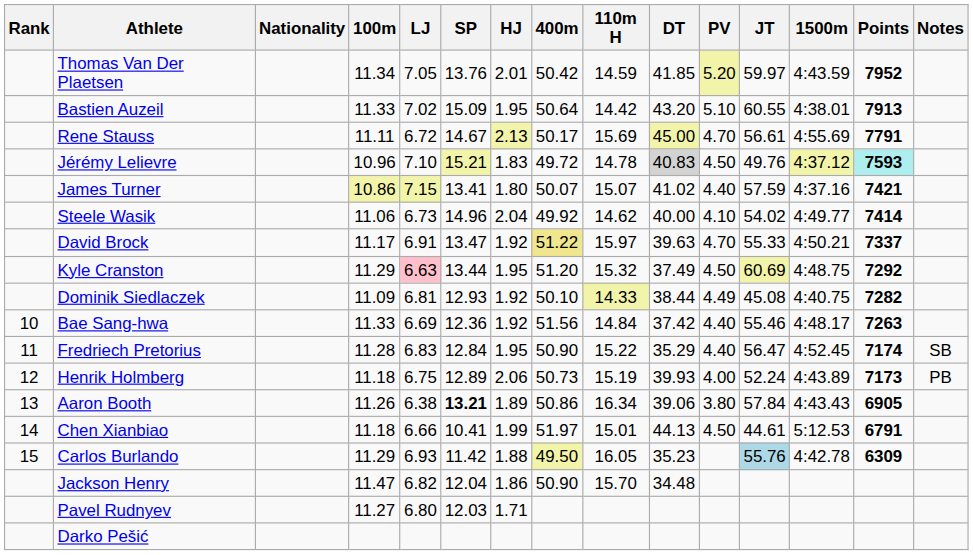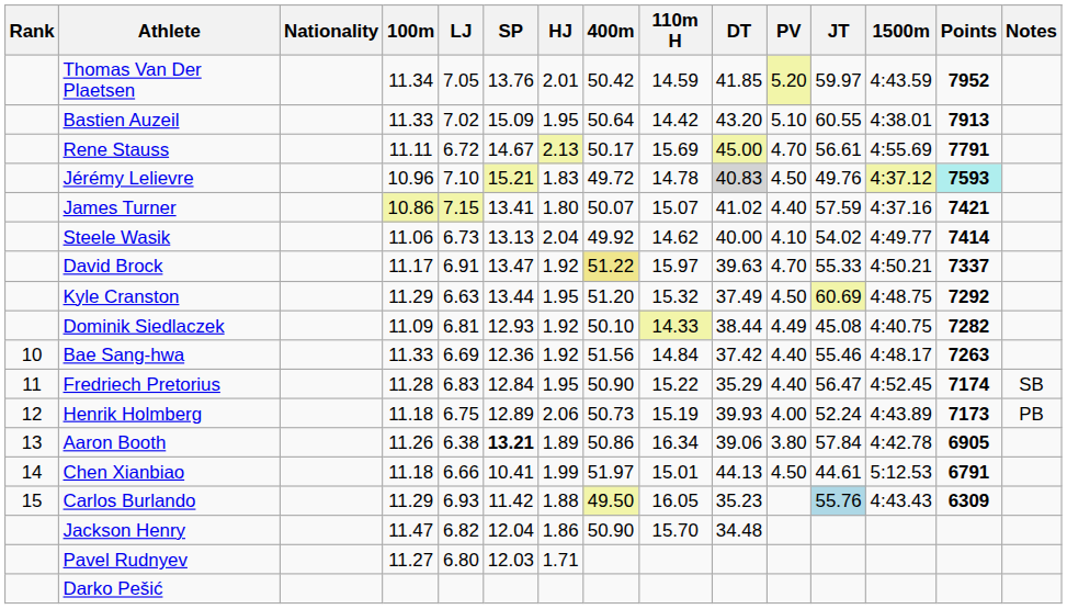Steele Wasik | SP: 14.96 -> 13.13
Kyle Cranston | LJ: pink background -> no background
Aaron Booth | 1500m: 4:43.43 -> 4:42.78
Carlos Burlando | 1500m: 4:42.78 -> 4:43.43
